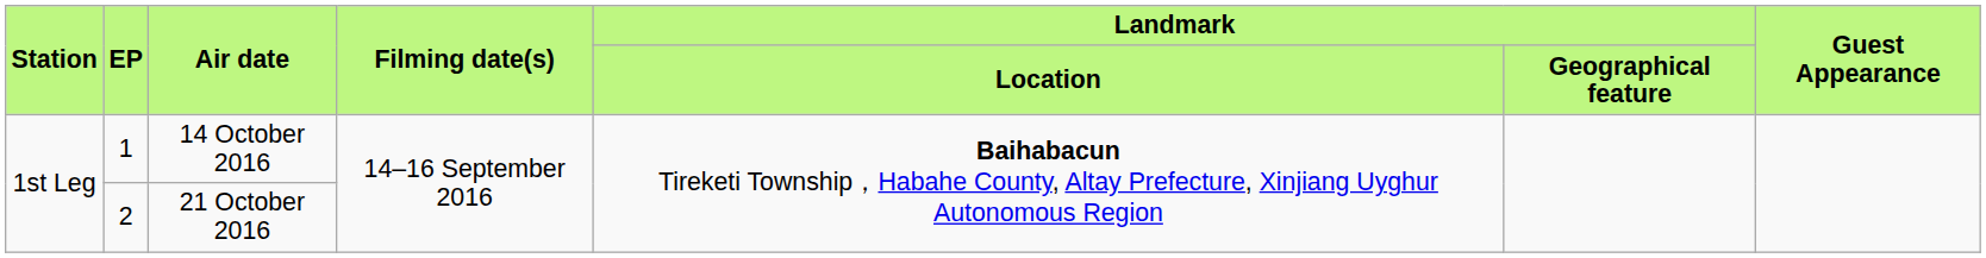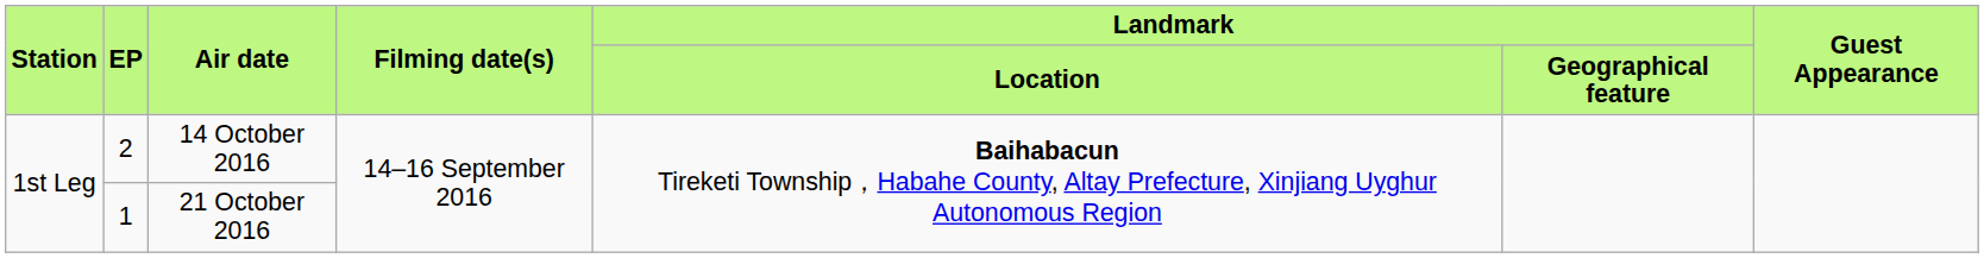14 October 2016 | EP: 1 -> 2
21 October 2016 | EP: 2 -> 1
